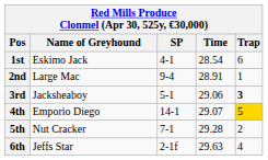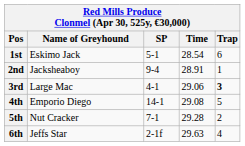1st | SP: 4-1 -> 5-1
2nd | Name of Greyhound: Large Mac -> Jacksheaboy
3rd | Name of Greyhound: Jacksheaboy -> Large Mac
3rd | SP: 5-1 -> 4-1
4th | Time: 29.07 -> 29.08
4th | Trap: gold background -> no background
